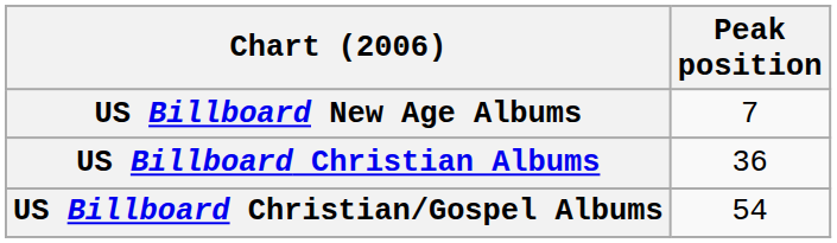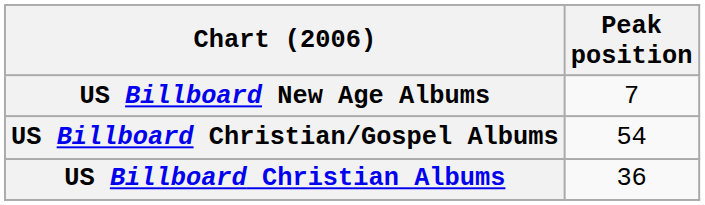rows swapped: US Billboard Christian Albums <-> US Billboard Christian/Gospel Albums
